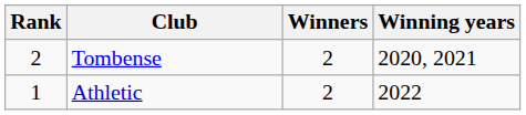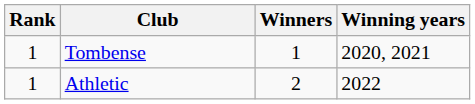Tombense | Rank: 2 -> 1
Tombense | Winners: 2 -> 1
